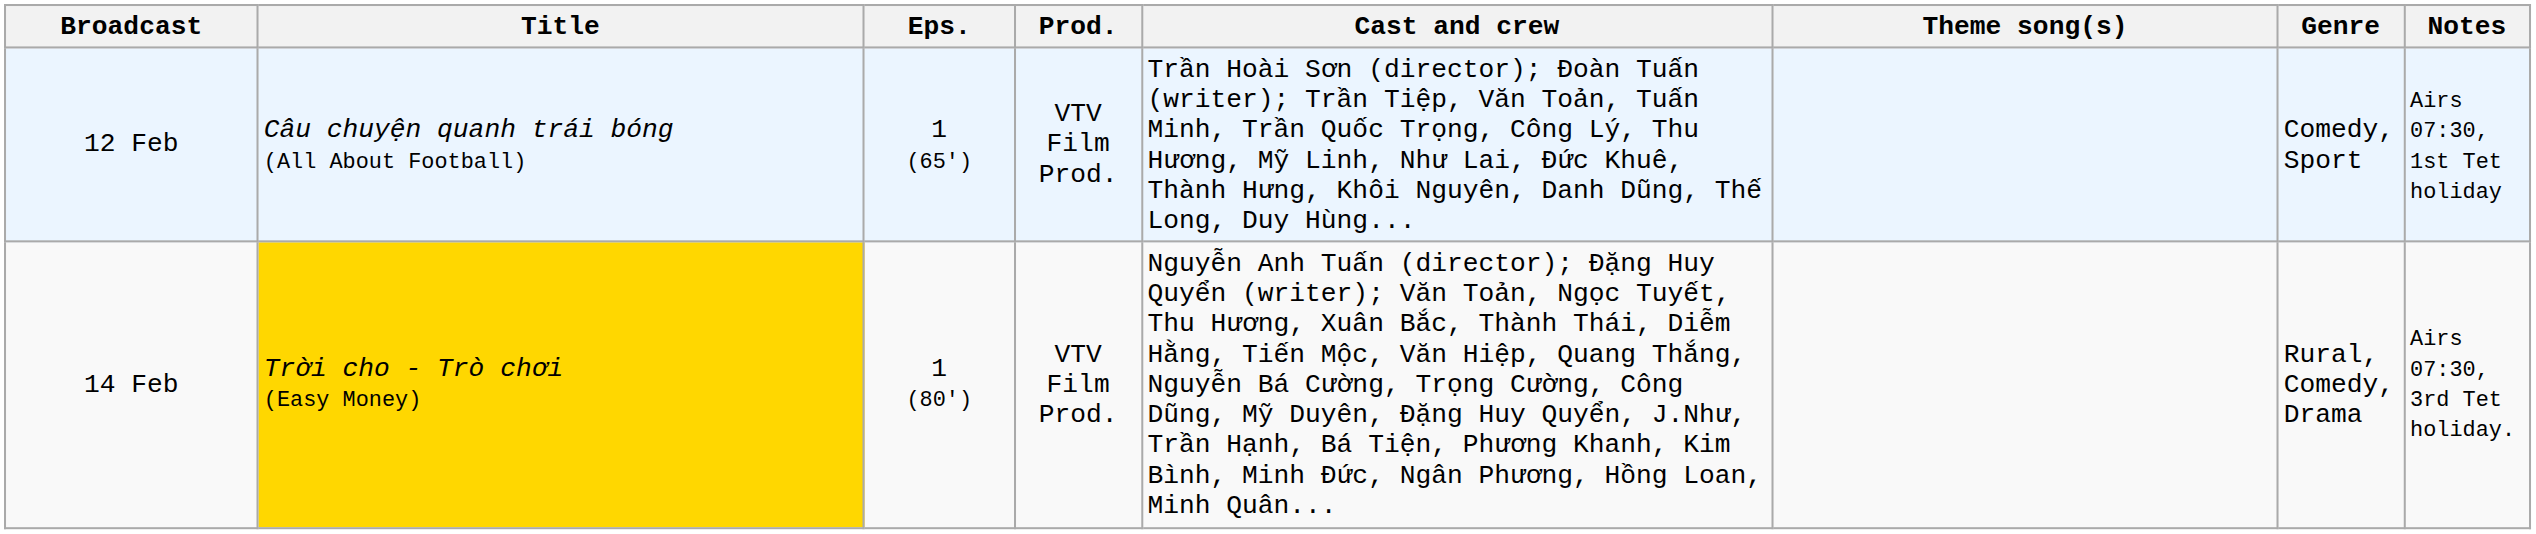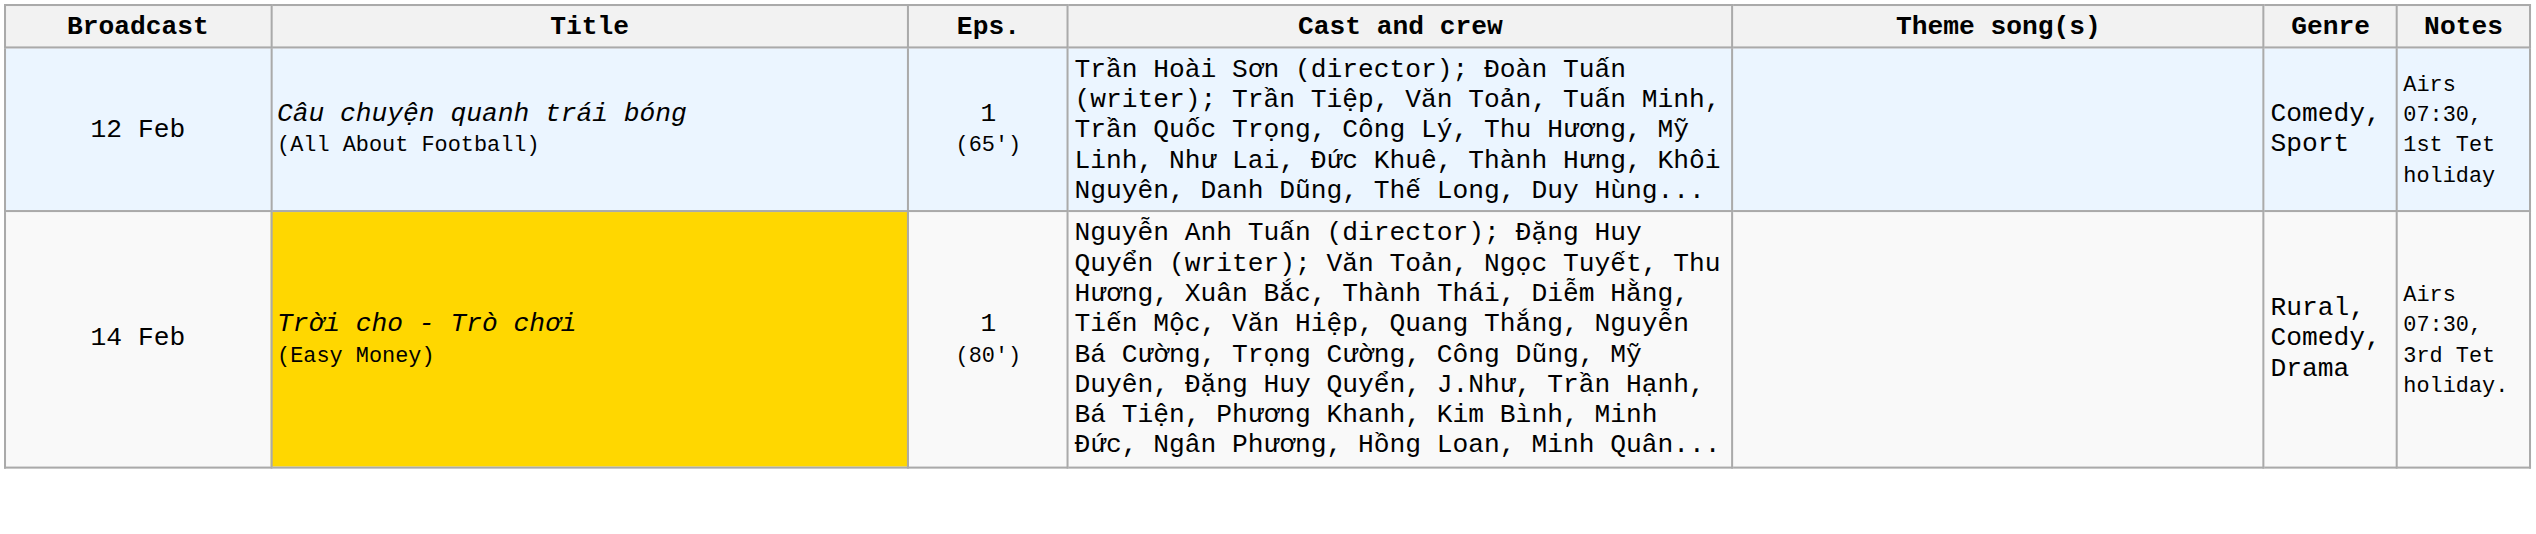- column: Prod. | VTV Film Prod. | VTV Film Prod.
